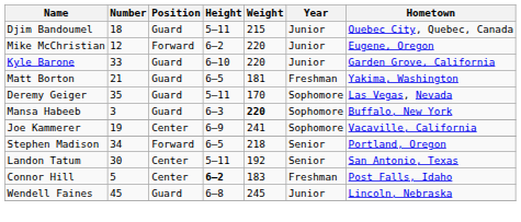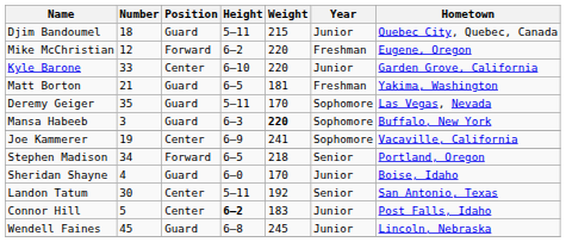Mike McChristian | Year: Junior -> Freshman
Kyle Barone | Position: Guard -> Center
+ row: Sheridan Shayne | 4 | Guard | 6–0 | 170 | Junior | Boise, Idaho
Connor Hill | Year: Freshman -> Junior
